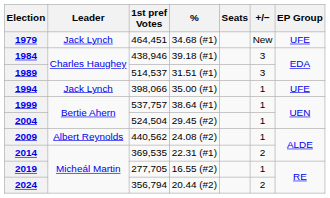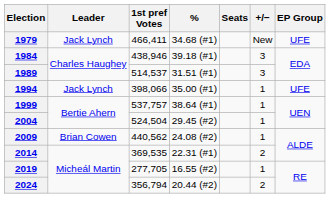1979 | 1st pref Votes: 464,451 -> 466,411
2009 | Leader: Albert Reynolds -> Brian Cowen
